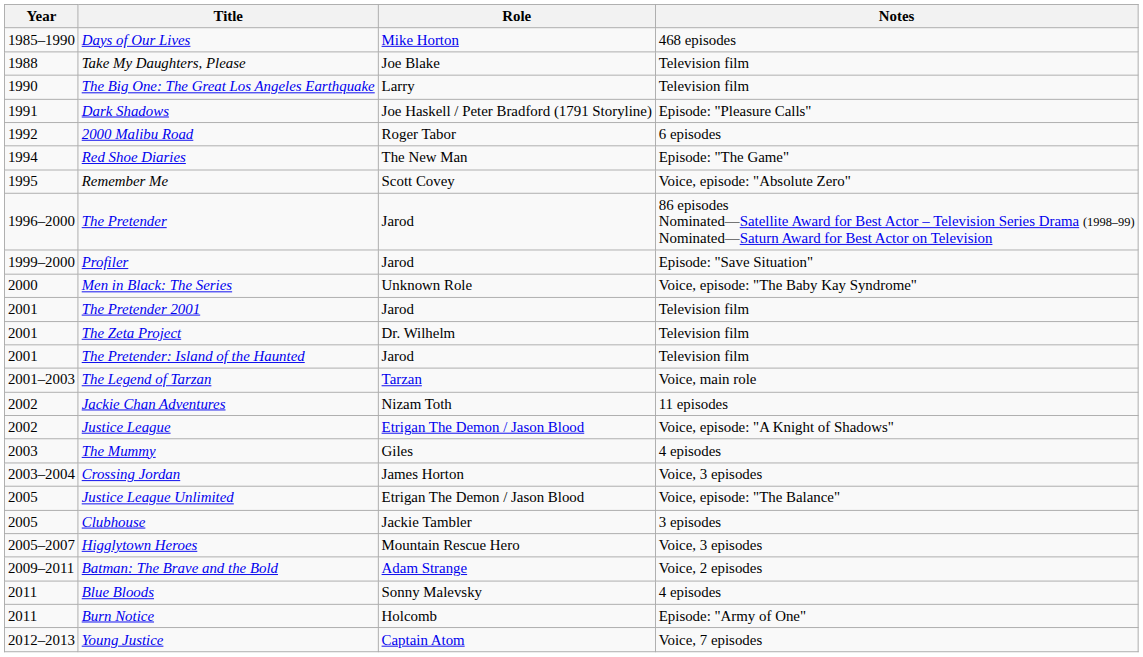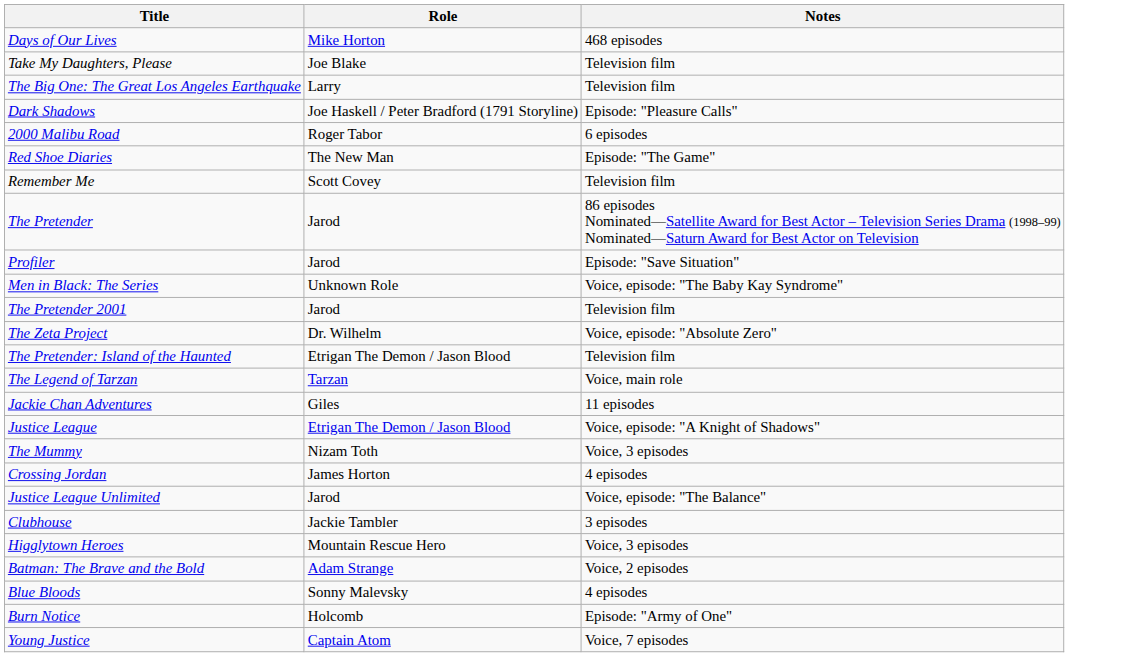- column: Year | 1985–1990 | 1988 | 1990 | 1991 | 1992 | 1994 | 1995 | 1996–2000 | 1999–2000 | 2000 | 2001 | 2001 | 2001 | 2001–2003 | 2002 | 2002 | 2003 | 2003–2004 | 2005 | 2005 | 2005–2007 | 2009–2011 | 2011 | 2011 | 2012–2013
Remember Me | Notes: Voice, episode: "Absolute Zero" -> Television film
The Zeta Project | Notes: Television film -> Voice, episode: "Absolute Zero"
The Pretender: Island of the Haunted | Role: Jarod -> Etrigan The Demon / Jason Blood
Jackie Chan Adventures | Role: Nizam Toth -> Giles
The Mummy | Role: Giles -> Nizam Toth
The Mummy | Notes: 4 episodes -> Voice, 3 episodes
Crossing Jordan | Notes: Voice, 3 episodes -> 4 episodes
Justice League Unlimited | Role: Etrigan The Demon / Jason Blood -> Jarod
